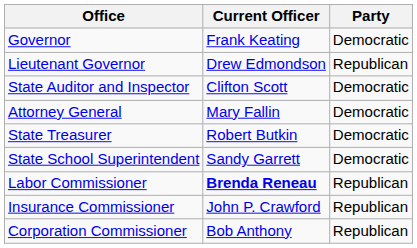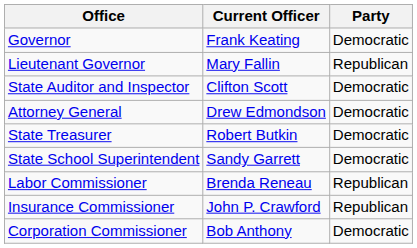Lieutenant Governor | Current Officer: Drew Edmondson -> Mary Fallin
Attorney General | Current Officer: Mary Fallin -> Drew Edmondson
Labor Commissioner | Current Officer: bold -> normal
Corporation Commissioner | Party: Republican -> Democratic
